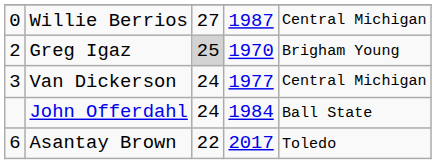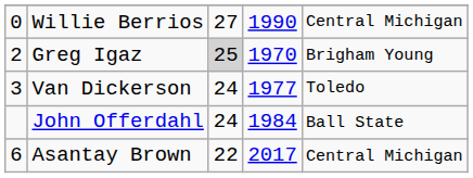Willie Berrios | column 4: 1987 -> 1990
Van Dickerson | column 5: Central Michigan -> Toledo
Asantay Brown | column 5: Toledo -> Central Michigan
